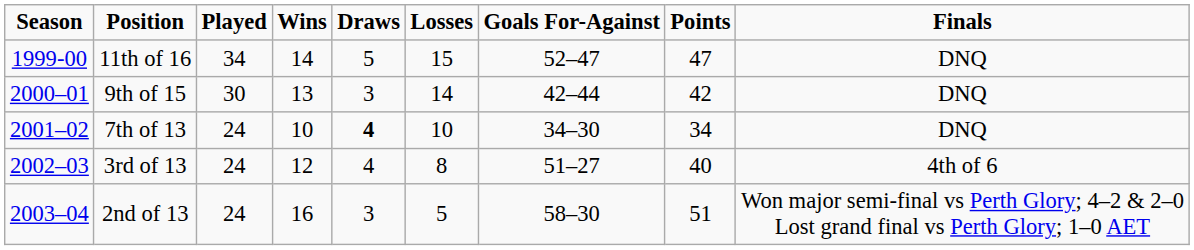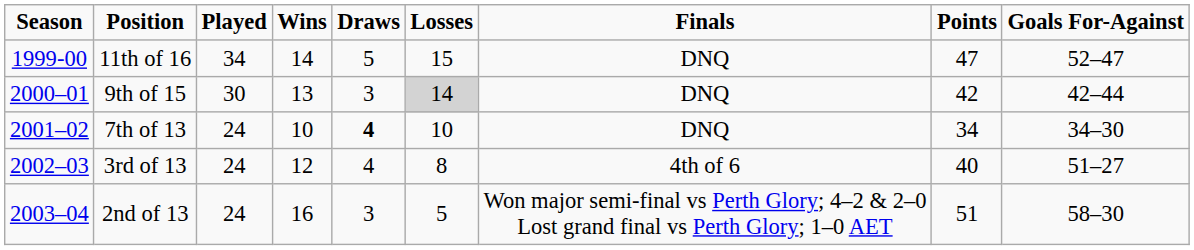columns swapped: Goals For-Against <-> Finals
9th of 15 | Losses: no background -> lightgrey background
